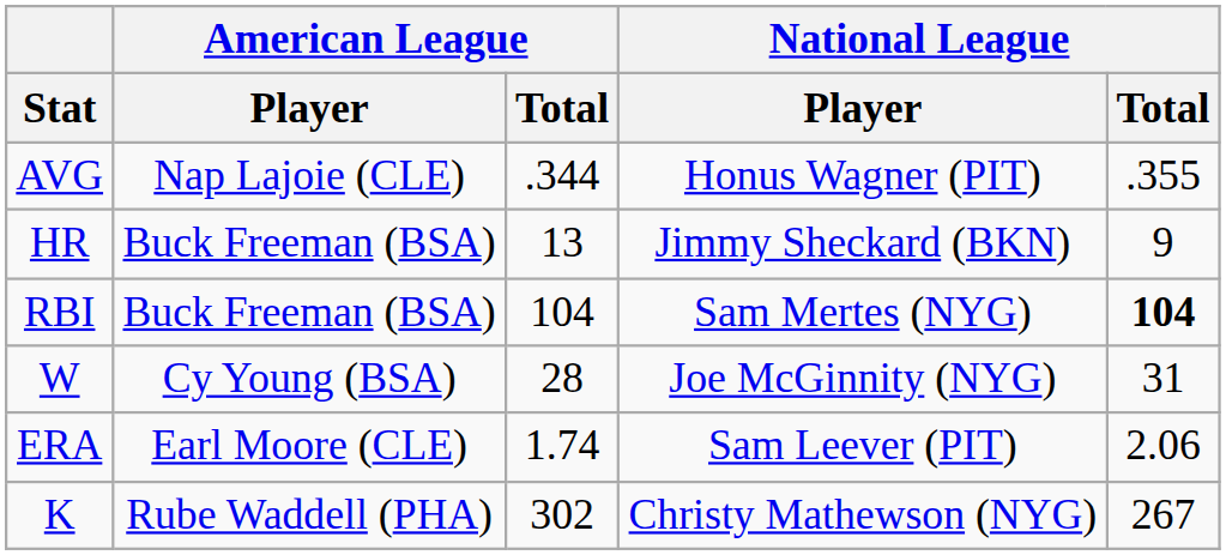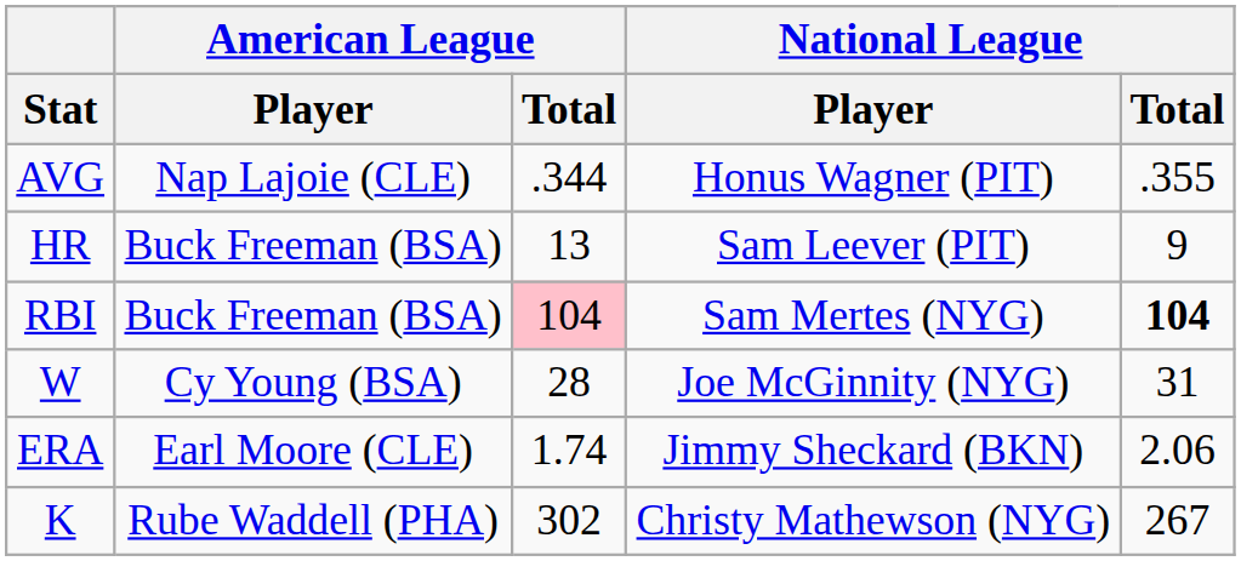HR | National League / Player: Jimmy Sheckard (BKN) -> Sam Leever (PIT)
RBI | American League / Total: no background -> pink background
ERA | National League / Player: Sam Leever (PIT) -> Jimmy Sheckard (BKN)
